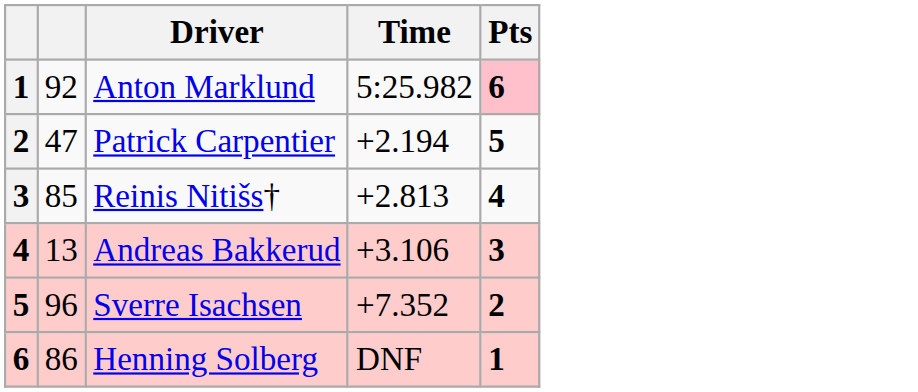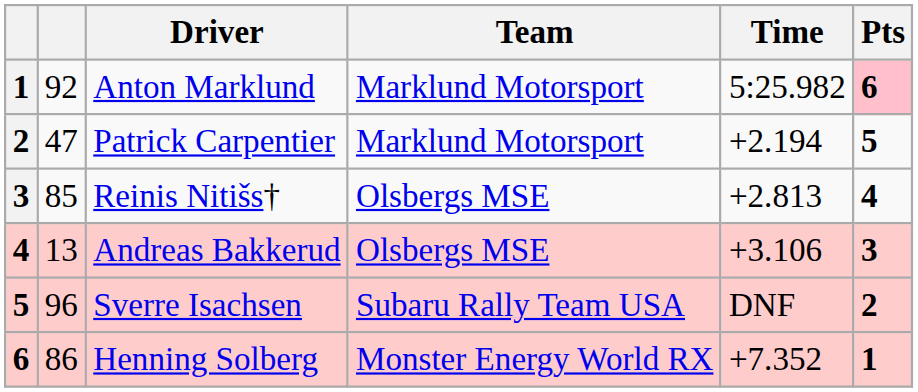+ column: Team | Marklund Motorsport | Marklund Motorsport | Olsbergs MSE | Olsbergs MSE | Subaru Rally Team USA | Monster Energy World RX
Sverre Isachsen | Time: +7.352 -> DNF
Henning Solberg | Time: DNF -> +7.352
